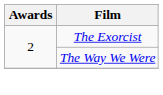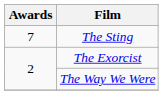+ row: 7 | The Sting
